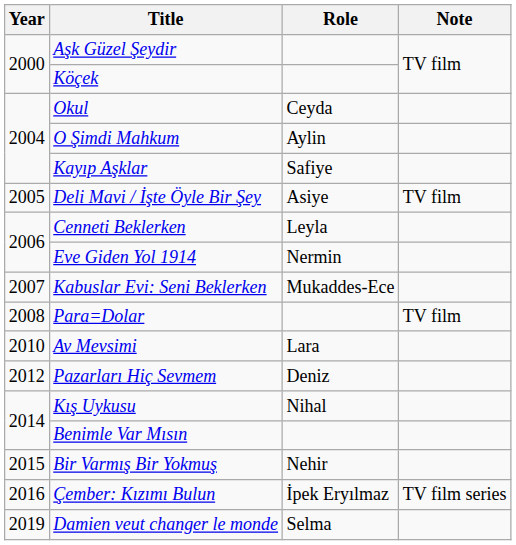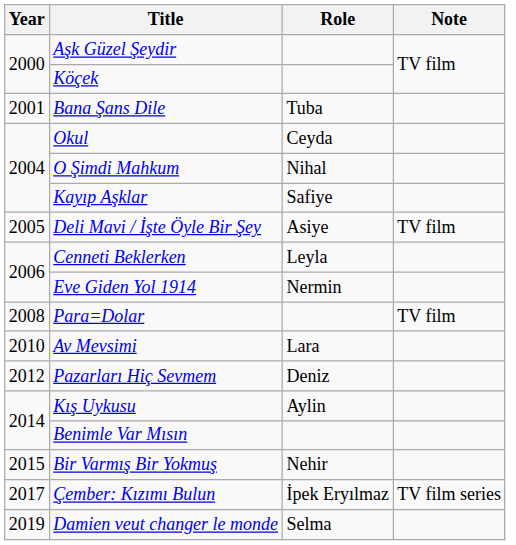+ row: 2001 | Bana Şans Dile | Tuba
O Şimdi Mahkum | Role: Aylin -> Nihal
- row: 2007 | Kabuslar Evi: Seni Beklerken | Mukaddes-Ece
Kış Uykusu | Role: Nihal -> Aylin
Çember: Kızımı Bulun | Year: 2016 -> 2017
